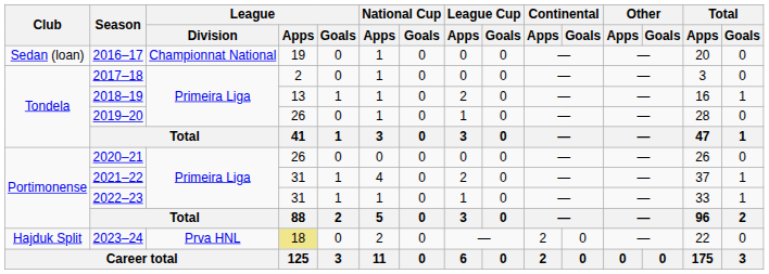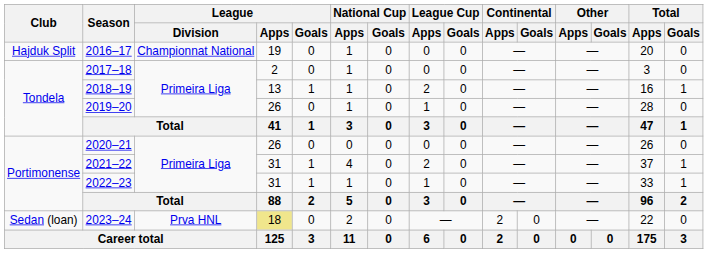2016–17 | Club: Sedan (loan) -> Hajduk Split
2023–24 | Club: Hajduk Split -> Sedan (loan)
